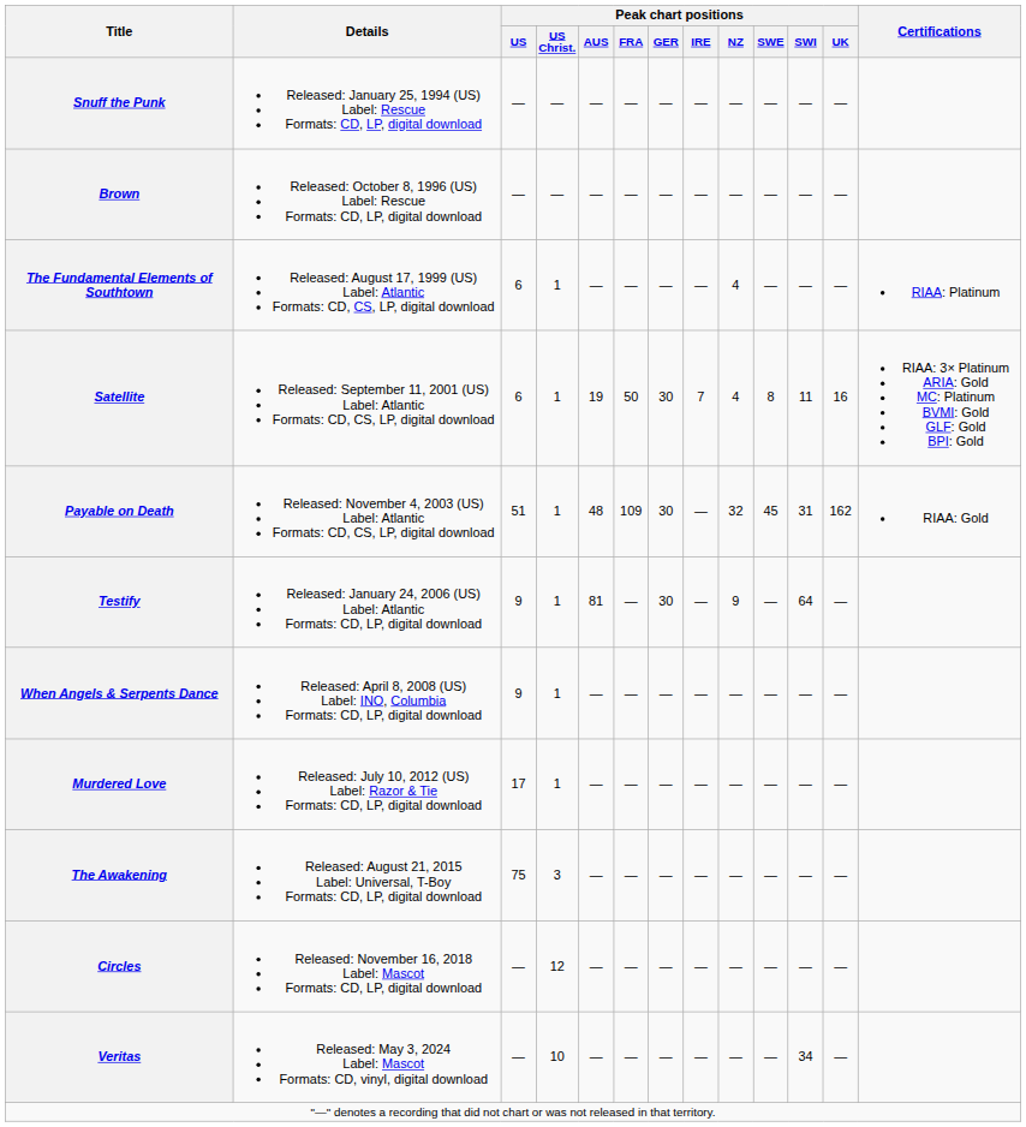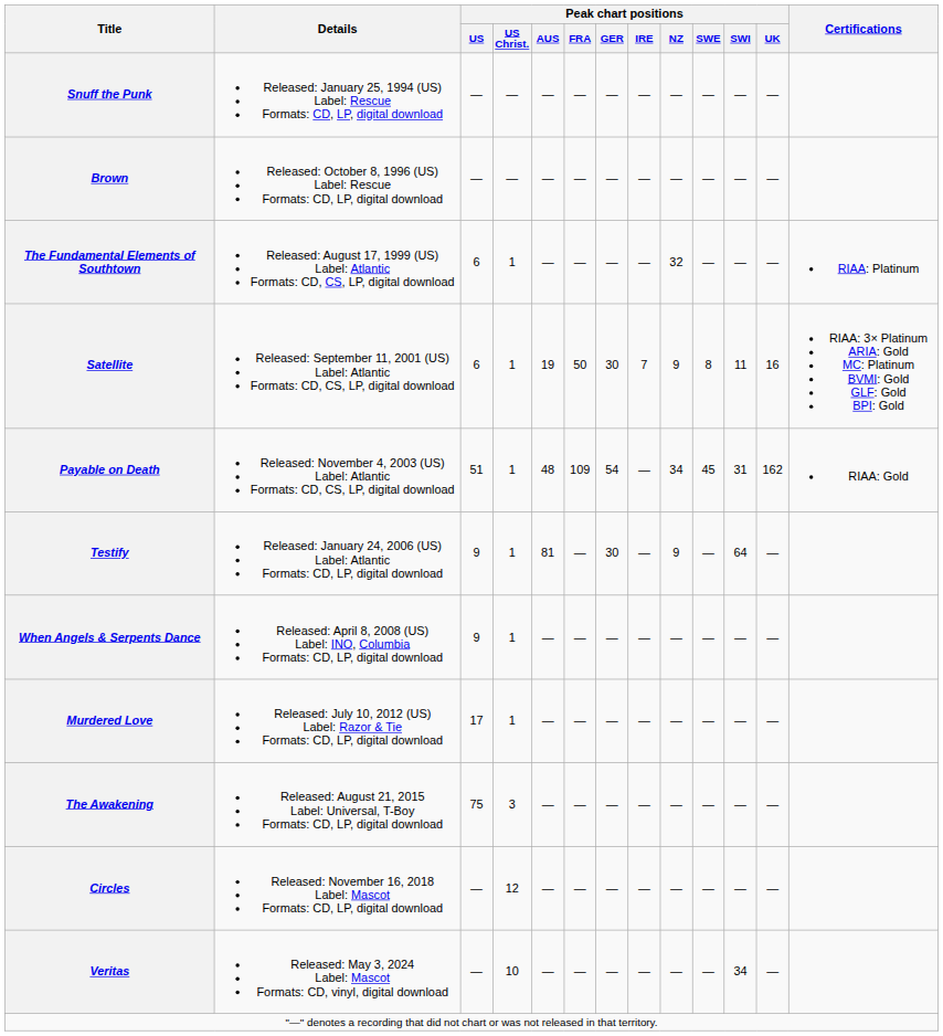The Fundamental Elements of Southtown | Peak chart positions / NZ: 4 -> 32
Satellite | Peak chart positions / NZ: 4 -> 9
Payable on Death | Peak chart positions / GER: 30 -> 54
Payable on Death | Peak chart positions / NZ: 32 -> 34
